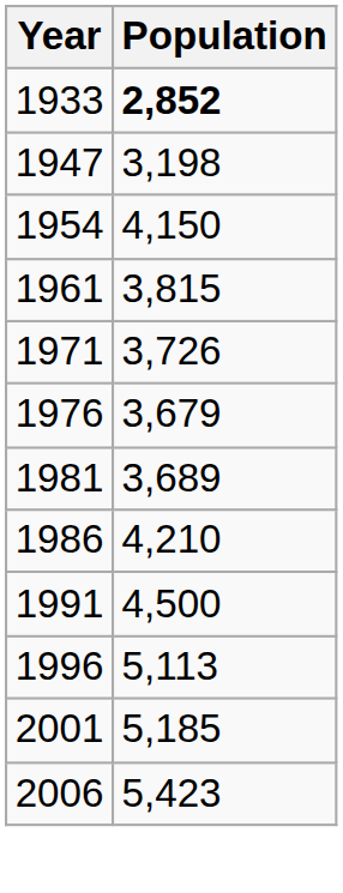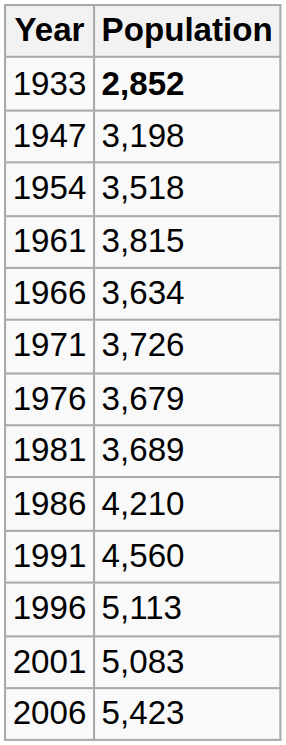1954 | Population: 4,150 -> 3,518
+ row: 1966 | 3,634
1991 | Population: 4,500 -> 4,560
2001 | Population: 5,185 -> 5,083
